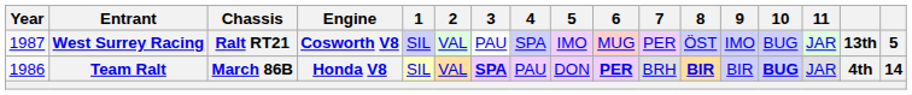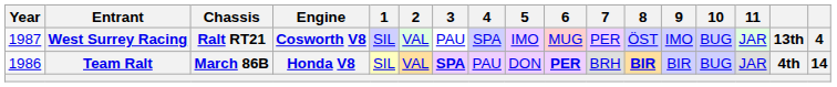West Surrey Racing | column 17: 5 -> 4
Team Ralt | 10: bold -> normal
